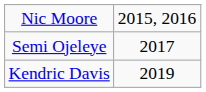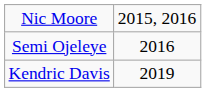Semi Ojeleye | column 2: 2017 -> 2016
